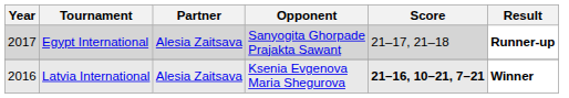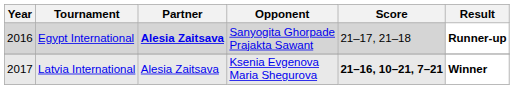Egypt International | Year: 2017 -> 2016
Egypt International | Partner: normal -> bold
Latvia International | Year: 2016 -> 2017
